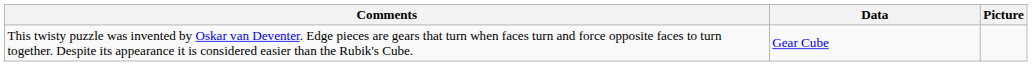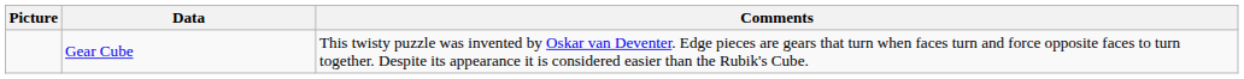columns swapped: Picture <-> Comments
